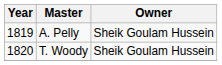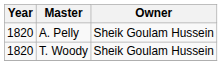A. Pelly | Year: 1819 -> 1820
